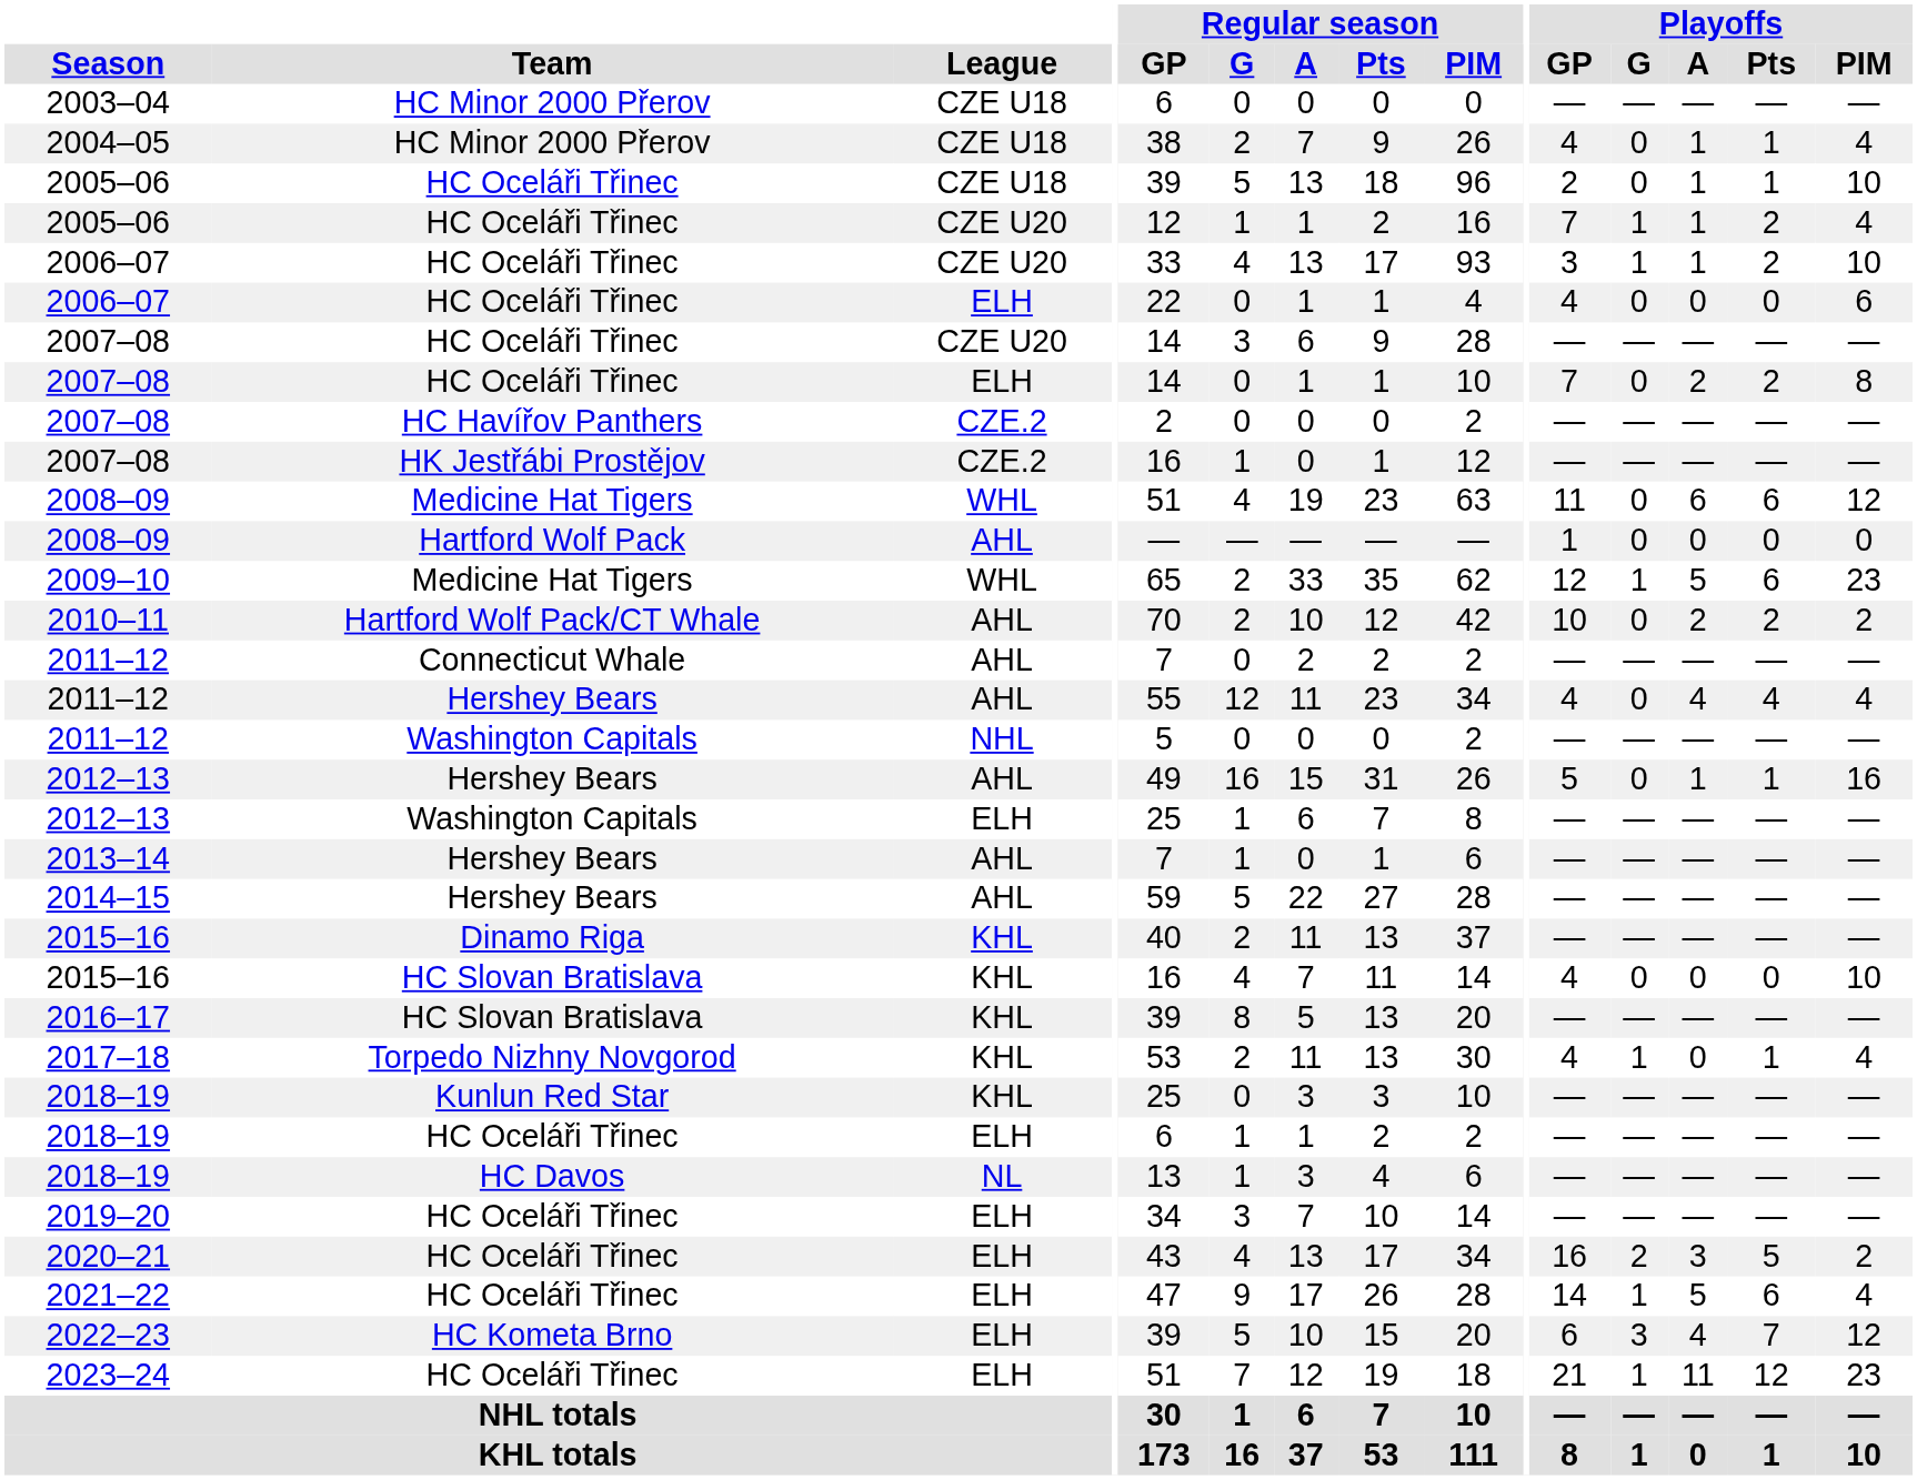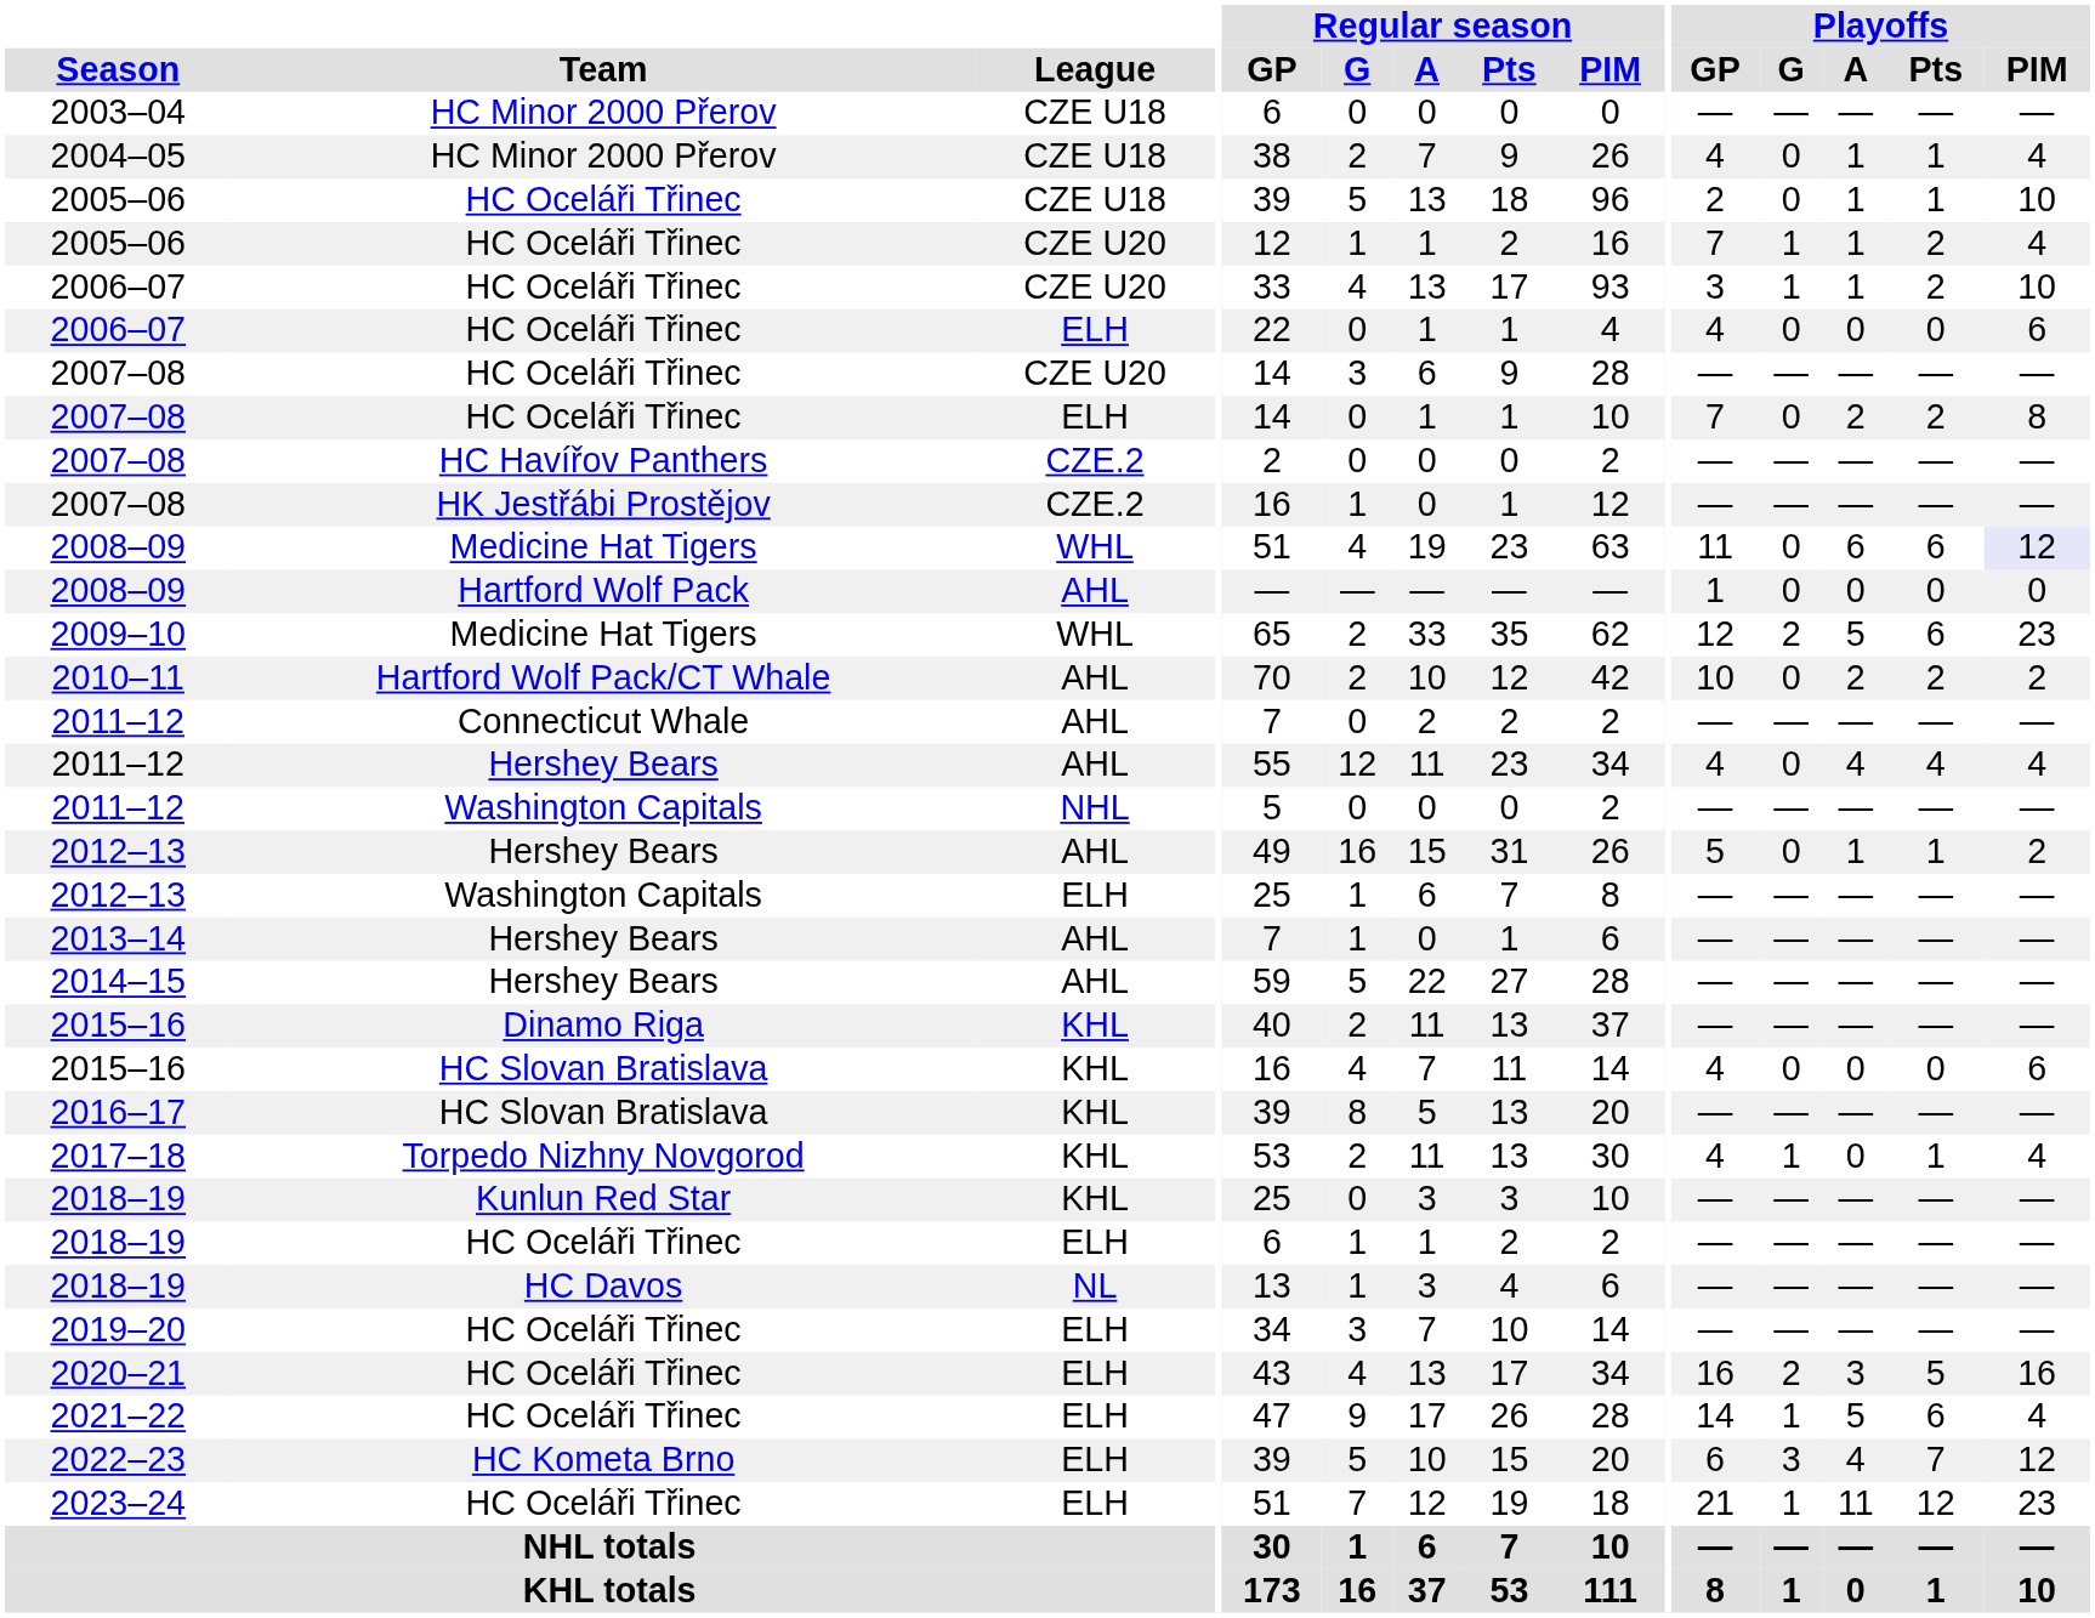2008–09 / Medicine Hat Tigers | Playoffs / PIM: no background -> lavender background
2009–10 | Playoffs / G: 1 -> 2
2012–13 / Hershey Bears | Playoffs / PIM: 16 -> 2
2015–16 / HC Slovan Bratislava | Playoffs / PIM: 10 -> 6
2020–21 | Playoffs / PIM: 2 -> 16
